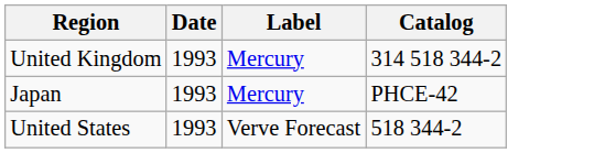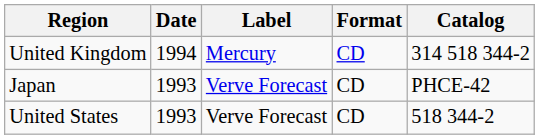+ column: Format | CD | CD | CD
United Kingdom | Date: 1993 -> 1994
Japan | Label: Mercury -> Verve Forecast
